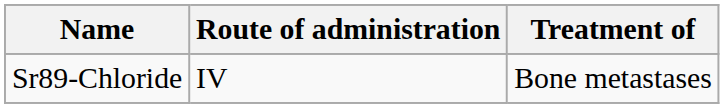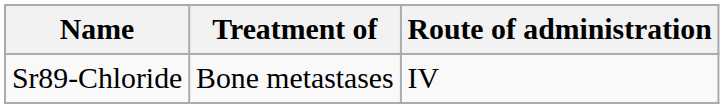columns swapped: Treatment of <-> Route of administration
